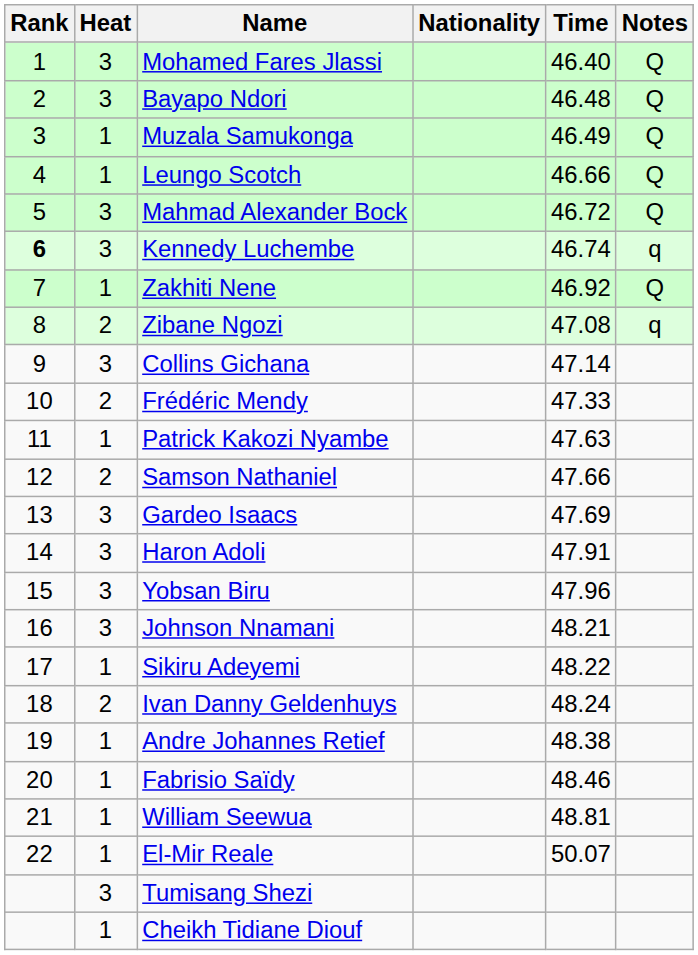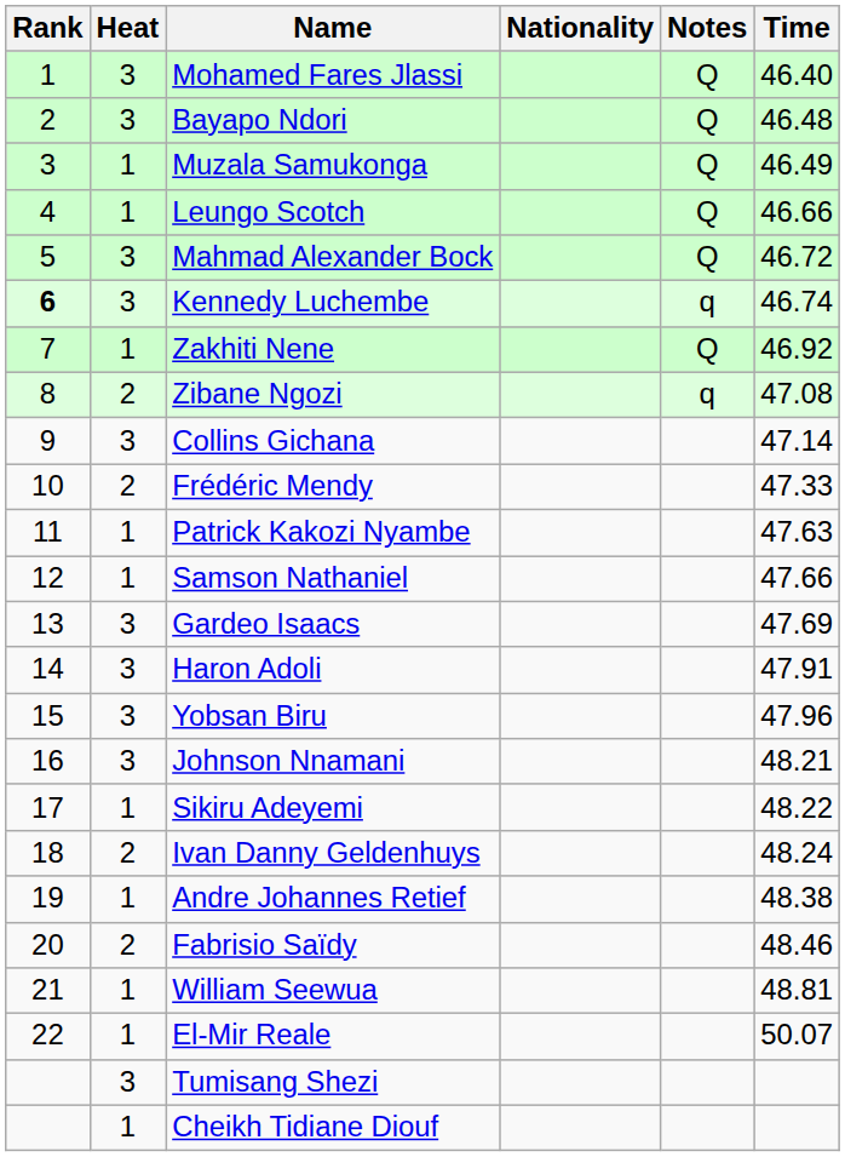columns swapped: Time <-> Notes
Samson Nathaniel | Heat: 2 -> 1
Fabrisio Saïdy | Heat: 1 -> 2
